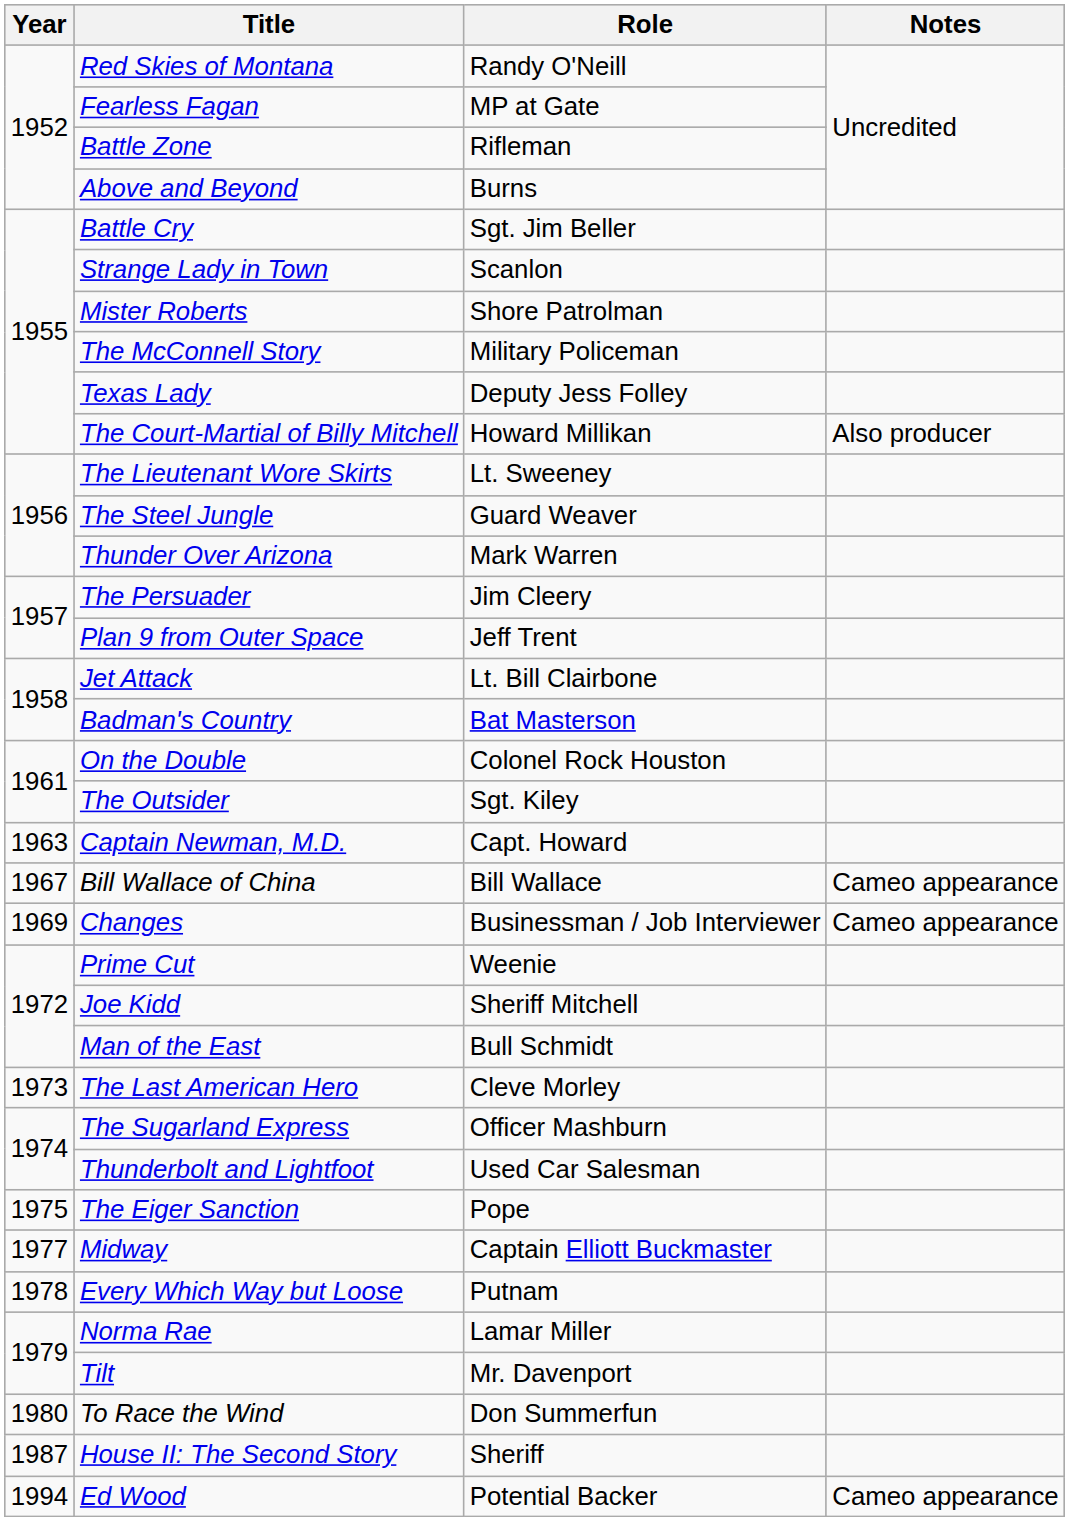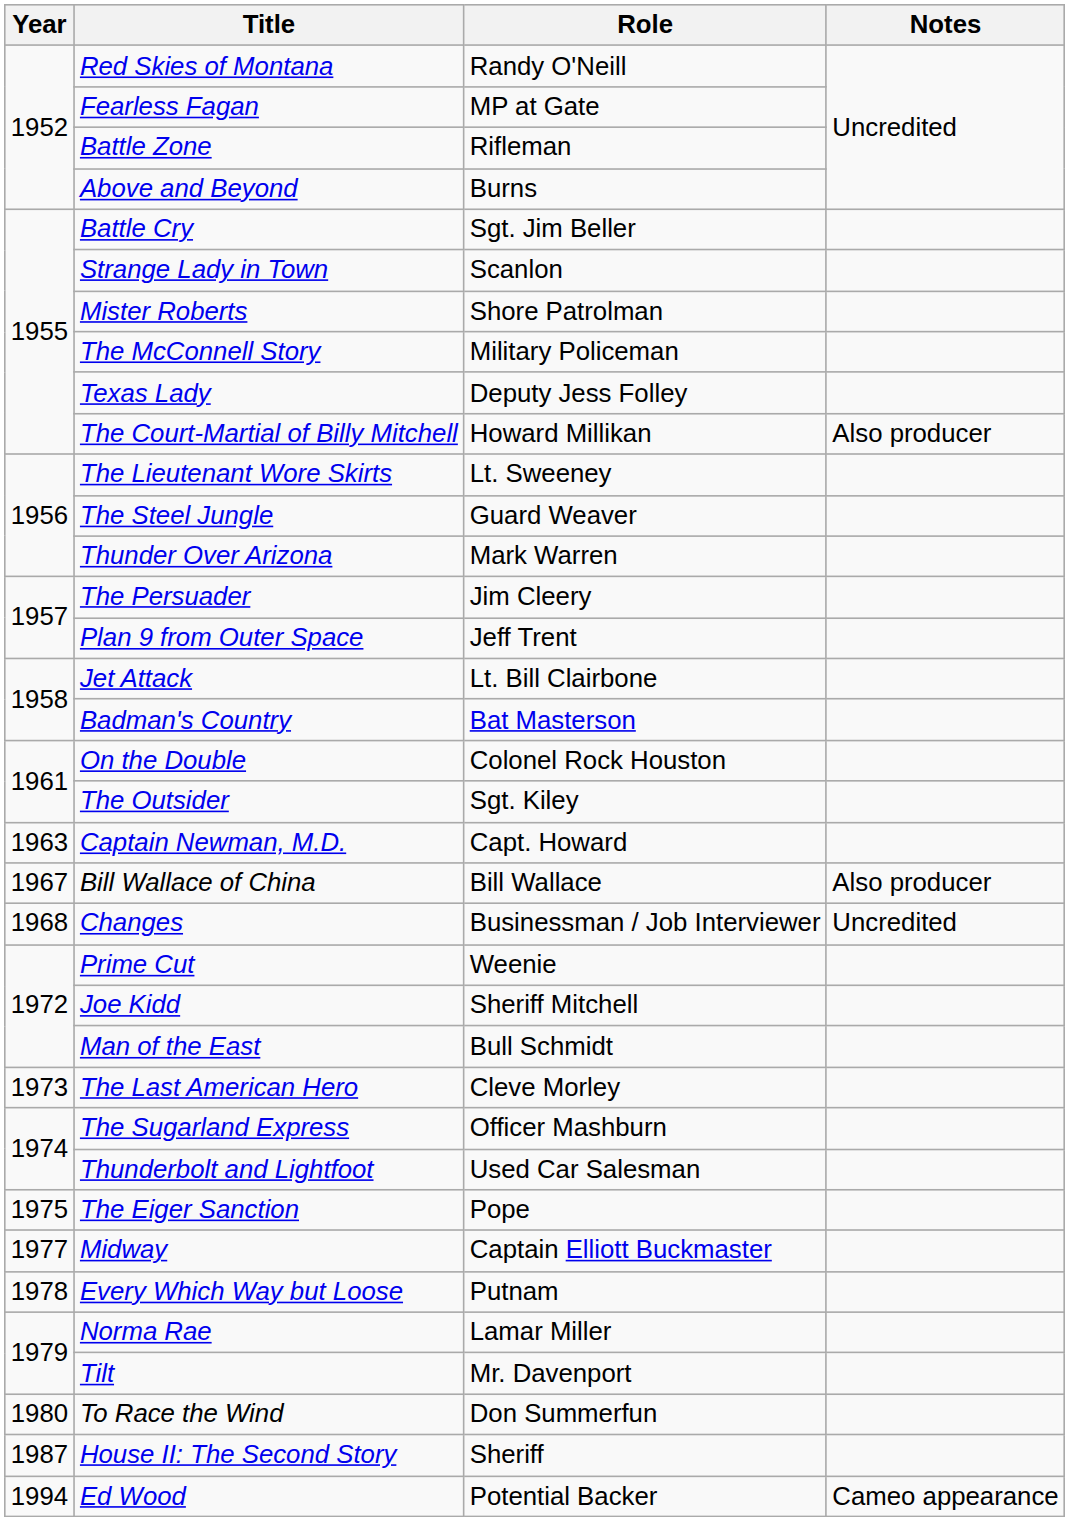Bill Wallace of China | Notes: Cameo appearance -> Also producer
Changes | Year: 1969 -> 1968
Changes | Notes: Cameo appearance -> Uncredited
